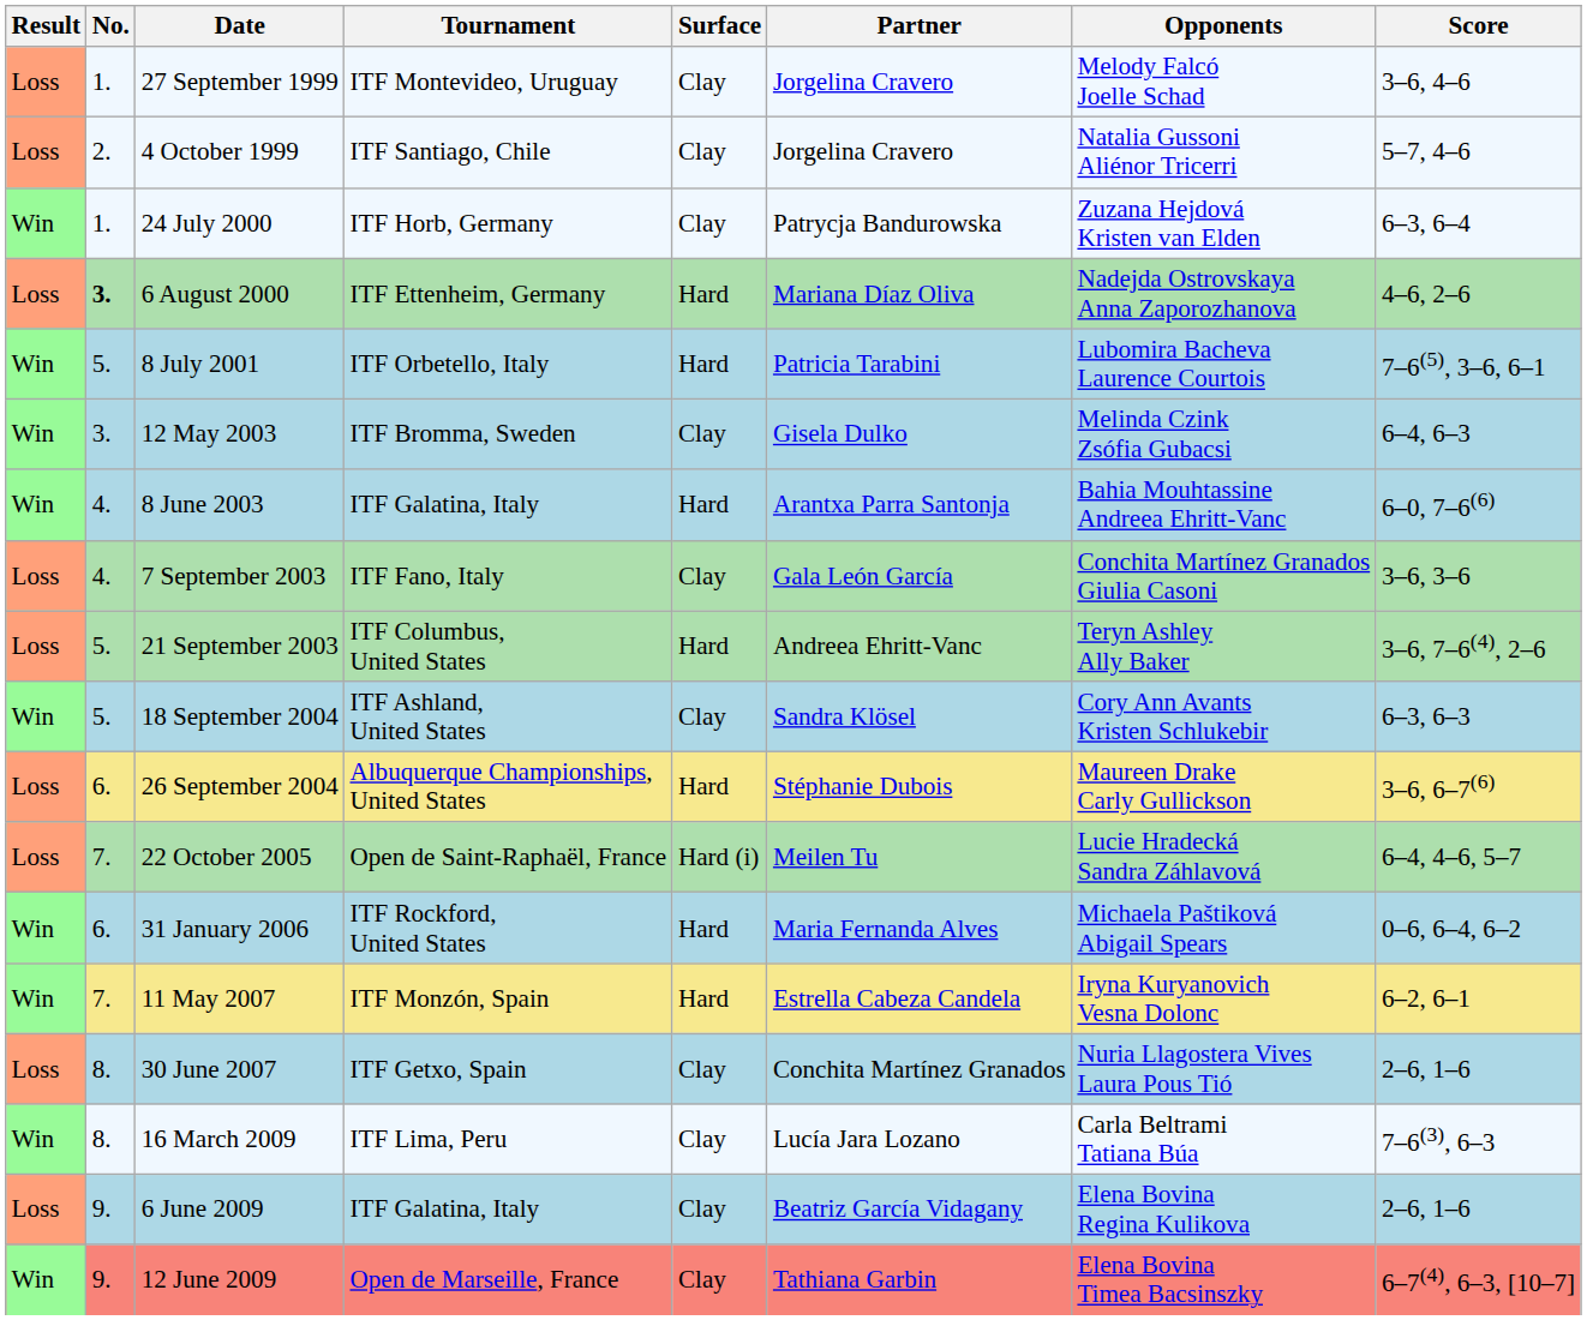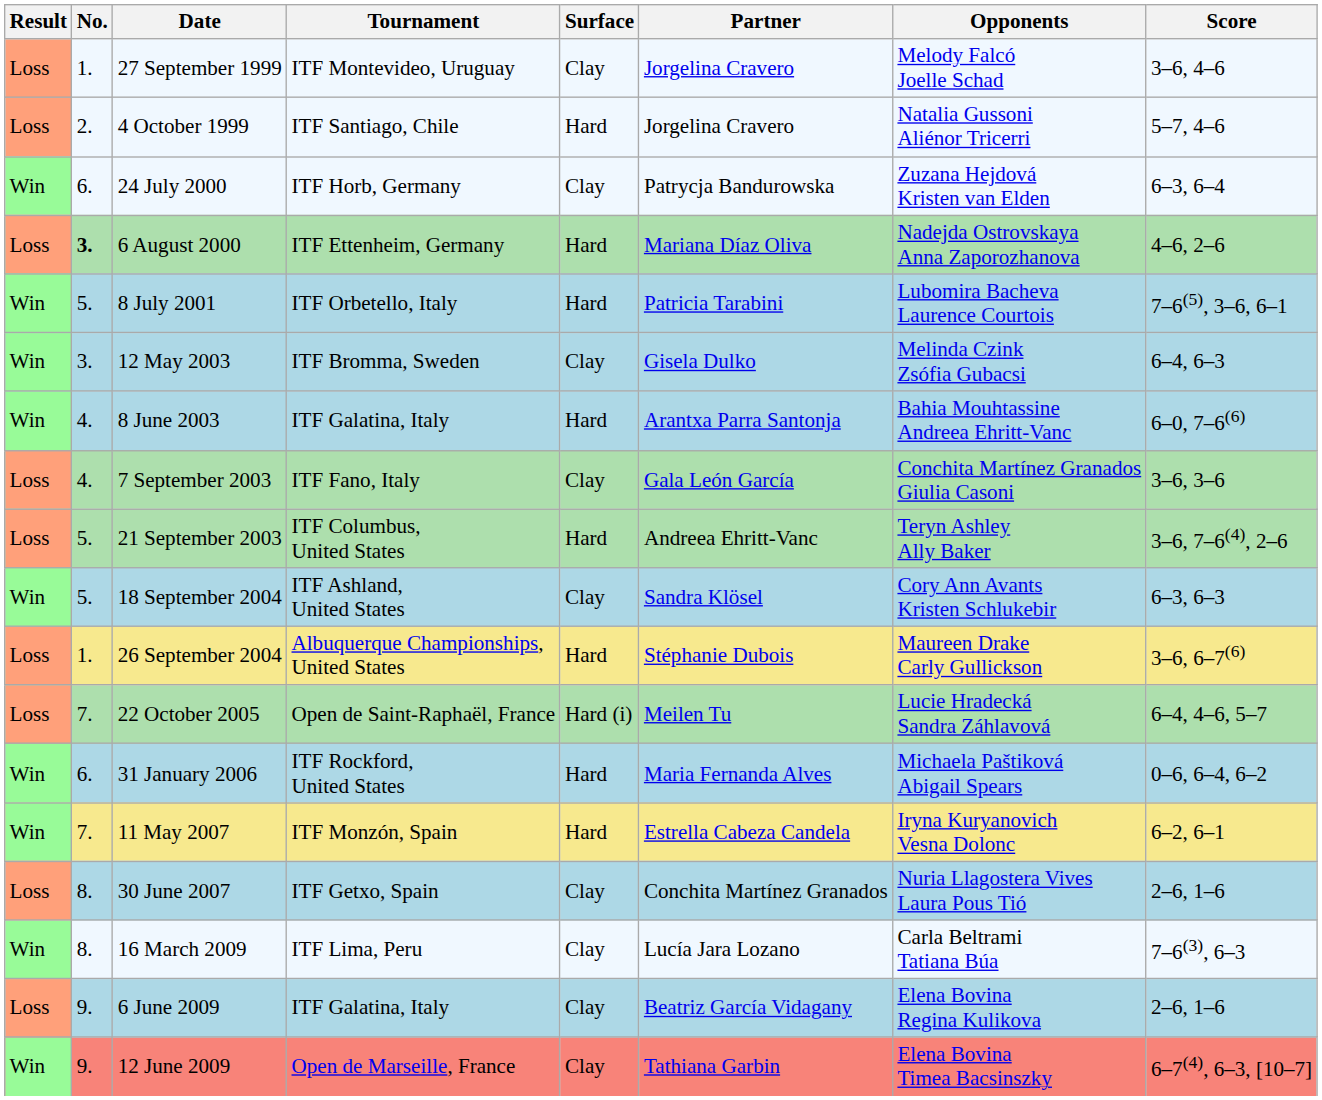4 October 1999 | Surface: Clay -> Hard
24 July 2000 | No.: 1. -> 6.
26 September 2004 | No.: 6. -> 1.
